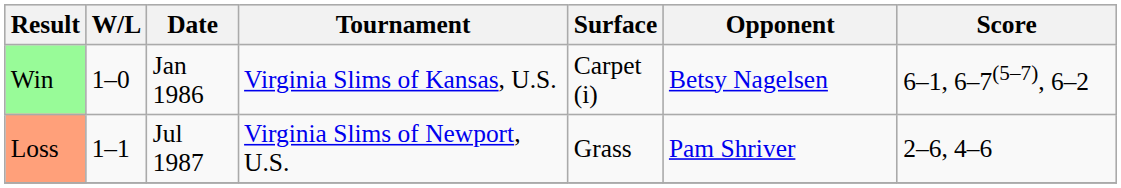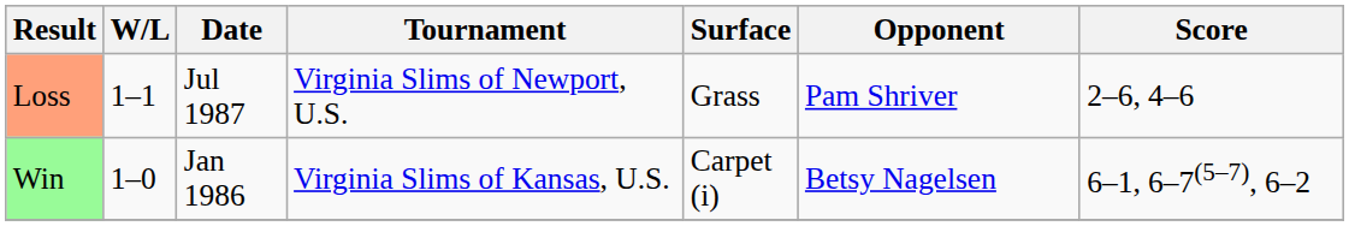rows swapped: Win <-> Loss
